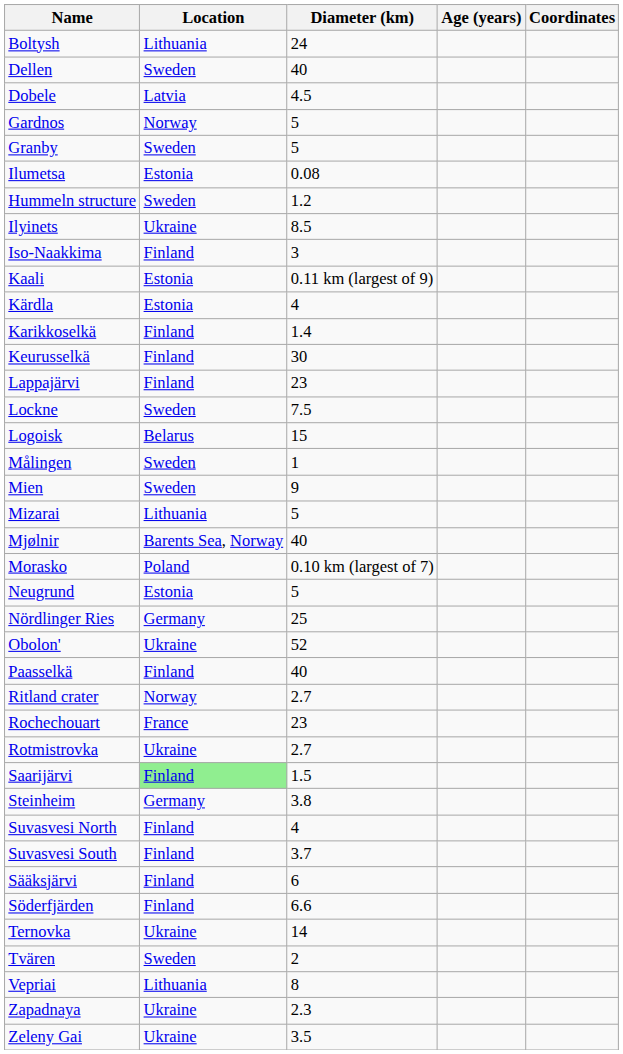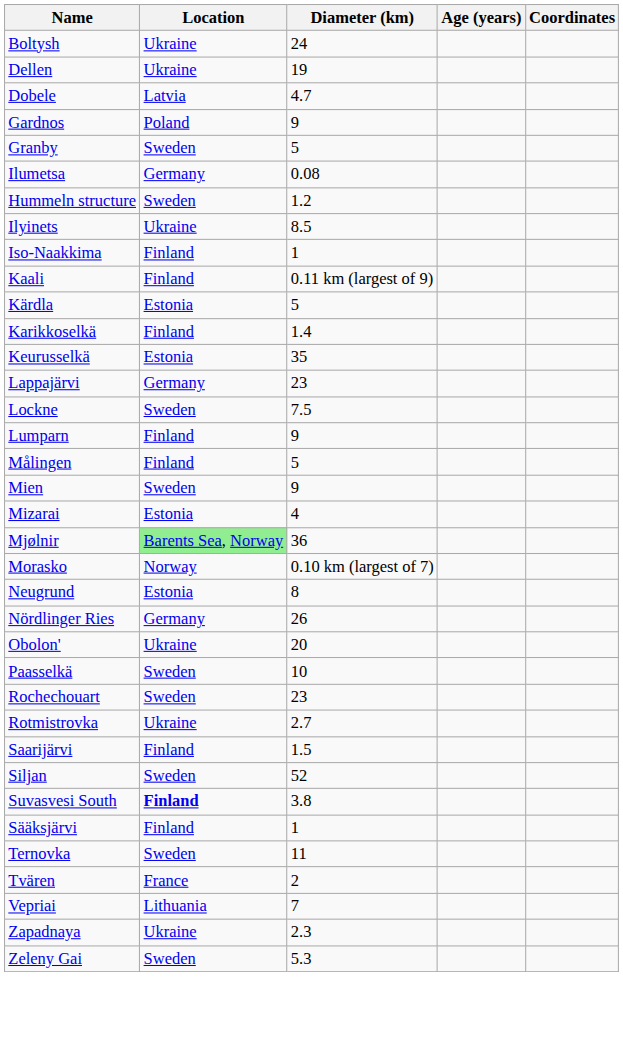Boltysh | Location: Lithuania -> Ukraine
Dellen | Location: Sweden -> Ukraine
Dellen | Diameter (km): 40 -> 19
Dobele | Diameter (km): 4.5 -> 4.7
Gardnos | Location: Norway -> Poland
Gardnos | Diameter (km): 5 -> 9
Ilumetsa | Location: Estonia -> Germany
Iso-Naakkima | Diameter (km): 3 -> 1
Kaali | Location: Estonia -> Finland
Kärdla | Diameter (km): 4 -> 5
Keurusselkä | Location: Finland -> Estonia
Keurusselkä | Diameter (km): 30 -> 35
Lappajärvi | Location: Finland -> Germany
- row: Logoisk | Belarus | 15
+ row: Lumparn | Finland | 9
Målingen | Location: Sweden -> Finland
Målingen | Diameter (km): 1 -> 5
Mizarai | Location: Lithuania -> Estonia
Mizarai | Diameter (km): 5 -> 4
Mjølnir | Location: no background -> lightgreen background
Mjølnir | Diameter (km): 40 -> 36
Morasko | Location: Poland -> Norway
Neugrund | Diameter (km): 5 -> 8
Nördlinger Ries | Diameter (km): 25 -> 26
Obolon' | Diameter (km): 52 -> 20
Paasselkä | Location: Finland -> Sweden
Paasselkä | Diameter (km): 40 -> 10
- row: Ritland crater | Norway | 2.7
Rochechouart | Location: France -> Sweden
Saarijärvi | Location: lightgreen background -> no background
+ row: Siljan | Sweden | 52
- row: Steinheim | Germany | 3.8
- row: Suvasvesi North | Finland | 4
Suvasvesi South | Location: normal -> bold
Suvasvesi South | Diameter (km): 3.7 -> 3.8
Sääksjärvi | Diameter (km): 6 -> 1
- row: Söderfjärden | Finland | 6.6
Ternovka | Location: Ukraine -> Sweden
Ternovka | Diameter (km): 14 -> 11
Tvären | Location: Sweden -> France
Vepriai | Diameter (km): 8 -> 7
Zeleny Gai | Location: Ukraine -> Sweden
Zeleny Gai | Diameter (km): 3.5 -> 5.3
